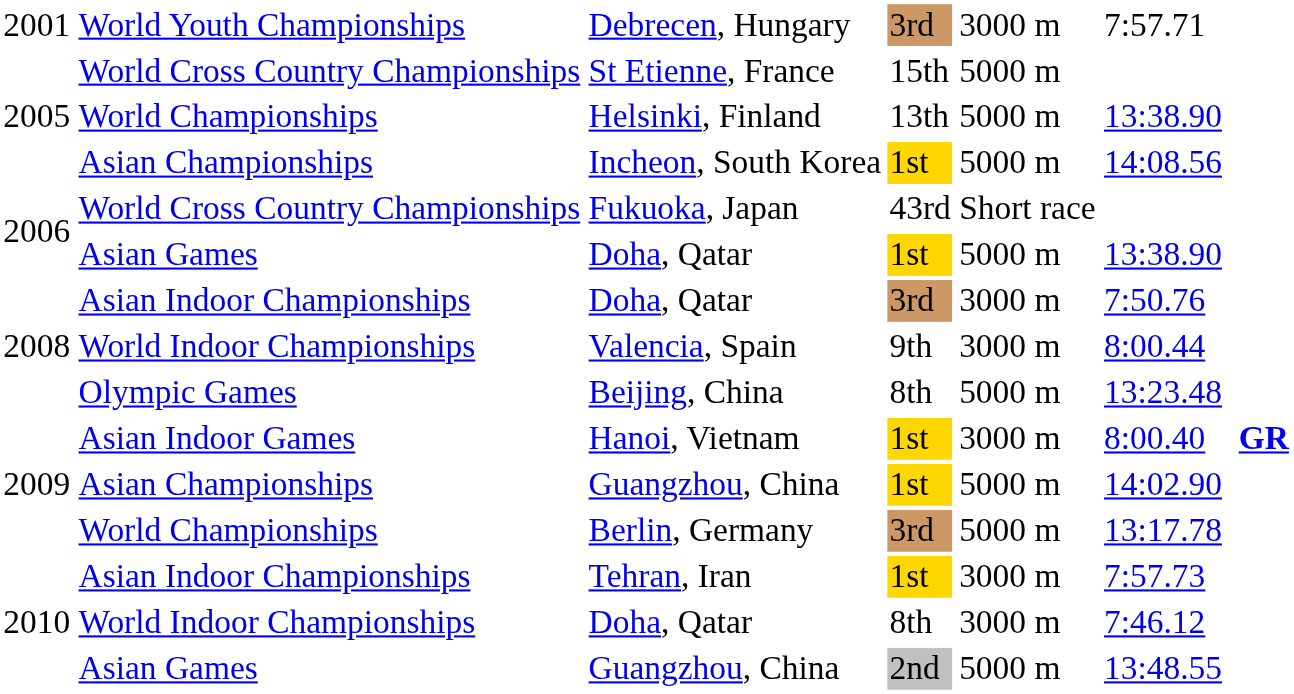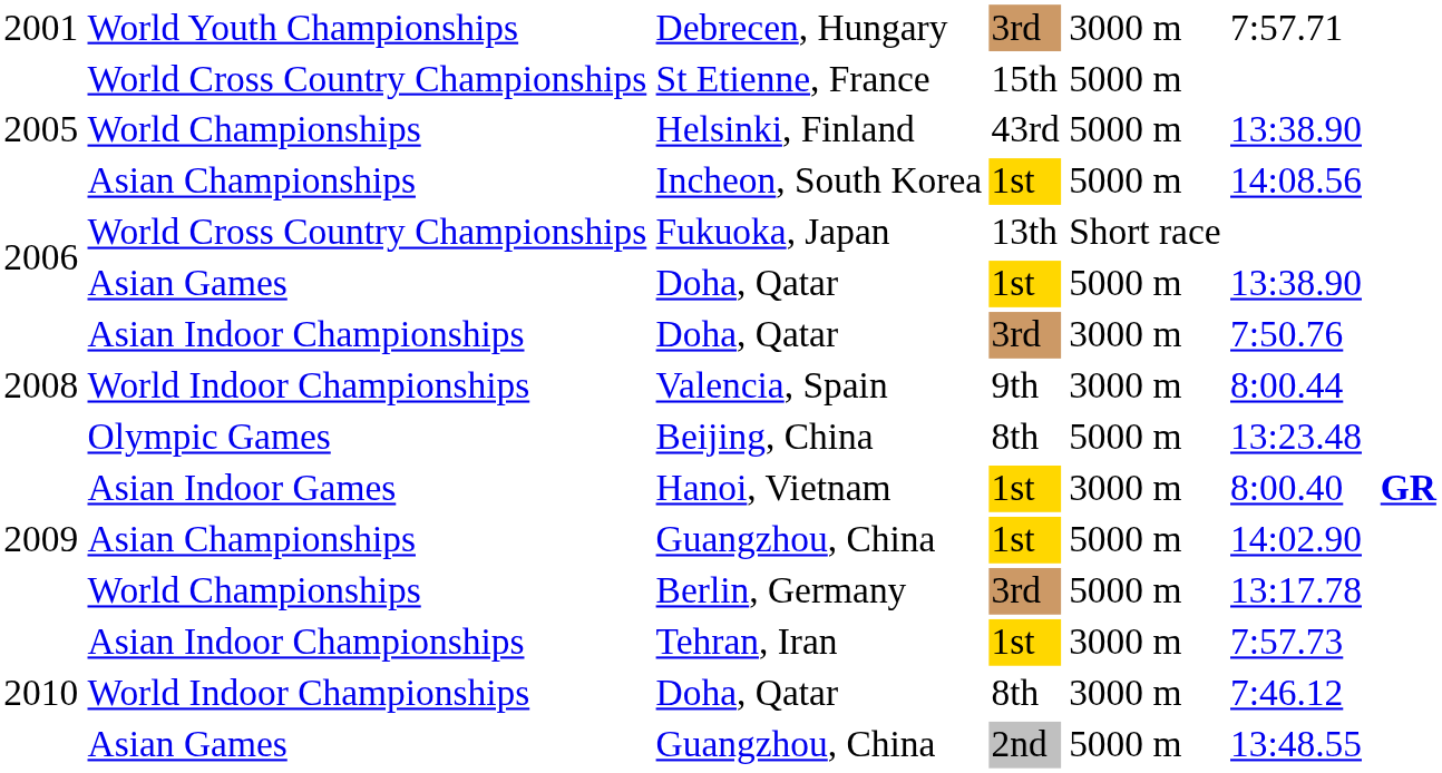Helsinki, Finland | column 4: 13th -> 43rd
Fukuoka, Japan | column 4: 43rd -> 13th
